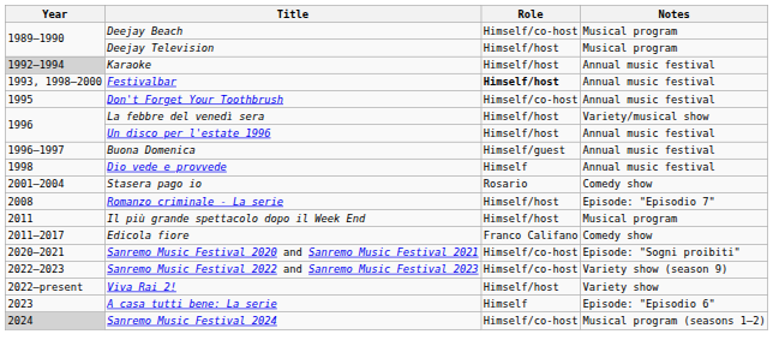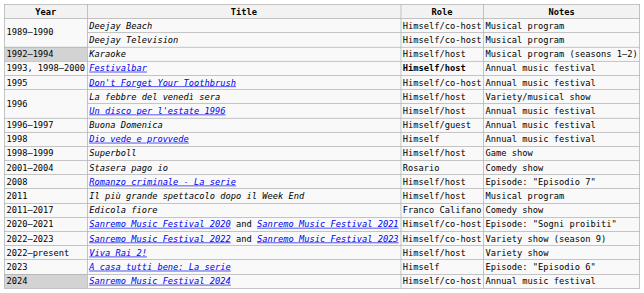Deejay Television | Role: Himself/host -> Himself/co-host
Karaoke | Notes: Annual music festival -> Musical program (seasons 1–2)
+ row: 1998–1999 | Superboll | Himself/host | Game show
Sanremo Music Festival 2024 | Notes: Musical program (seasons 1–2) -> Annual music festival
